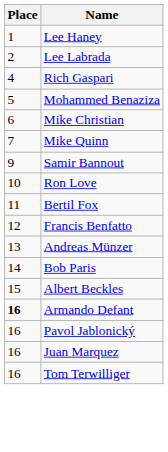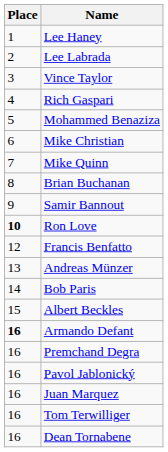+ row: 3 | Vince Taylor
+ row: 8 | Brian Buchanan
Ron Love | Place: normal -> bold
- row: 11 | Bertil Fox
+ row: 16 | Premchand Degra
+ row: 16 | Dean Tornabene
